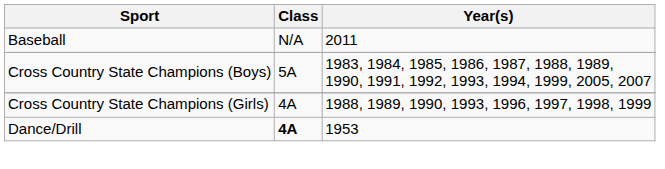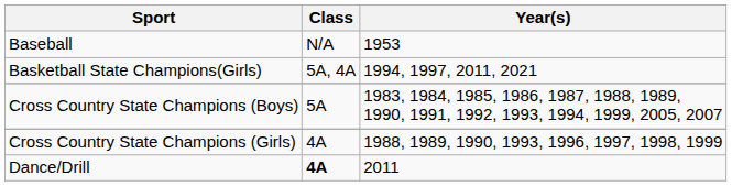Baseball | Year(s): 2011 -> 1953
+ row: Basketball State Champions(Girls) | 5A, 4A | 1994, 1997, 2011, 2021
Dance/Drill | Year(s): 1953 -> 2011
